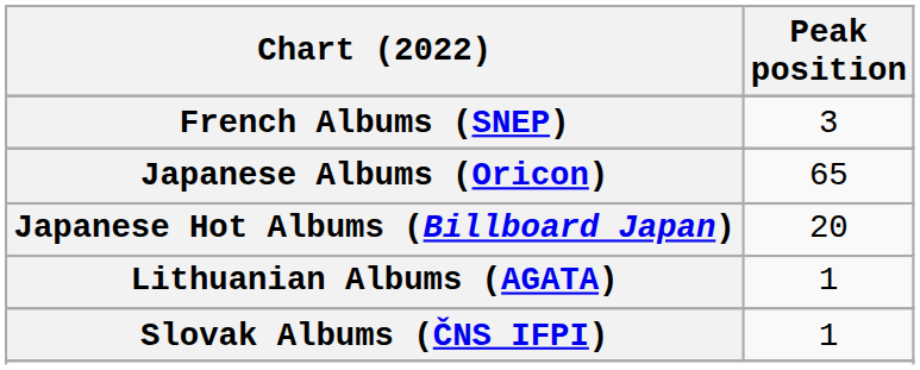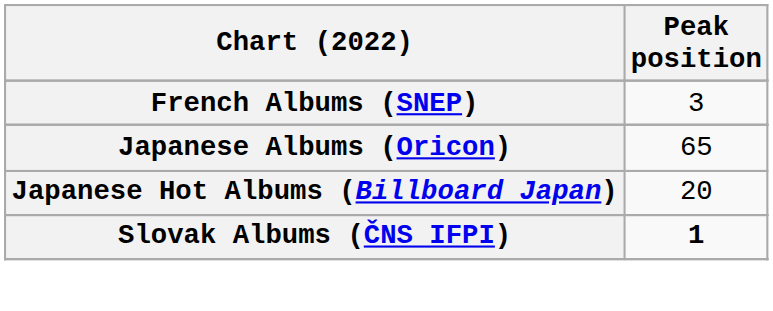- row: Lithuanian Albums (AGATA) | 1
Slovak Albums (ČNS IFPI) | Peak position: normal -> bold
